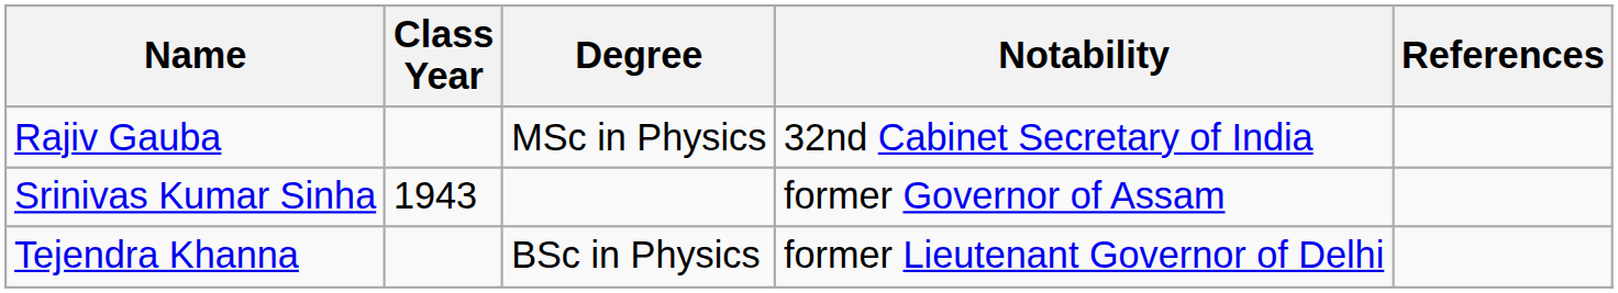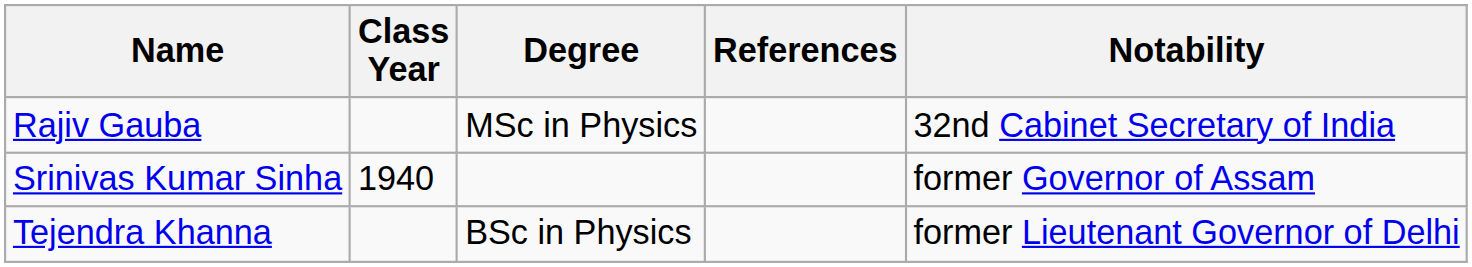columns swapped: Notability <-> References
Srinivas Kumar Sinha | Class Year: 1943 -> 1940
